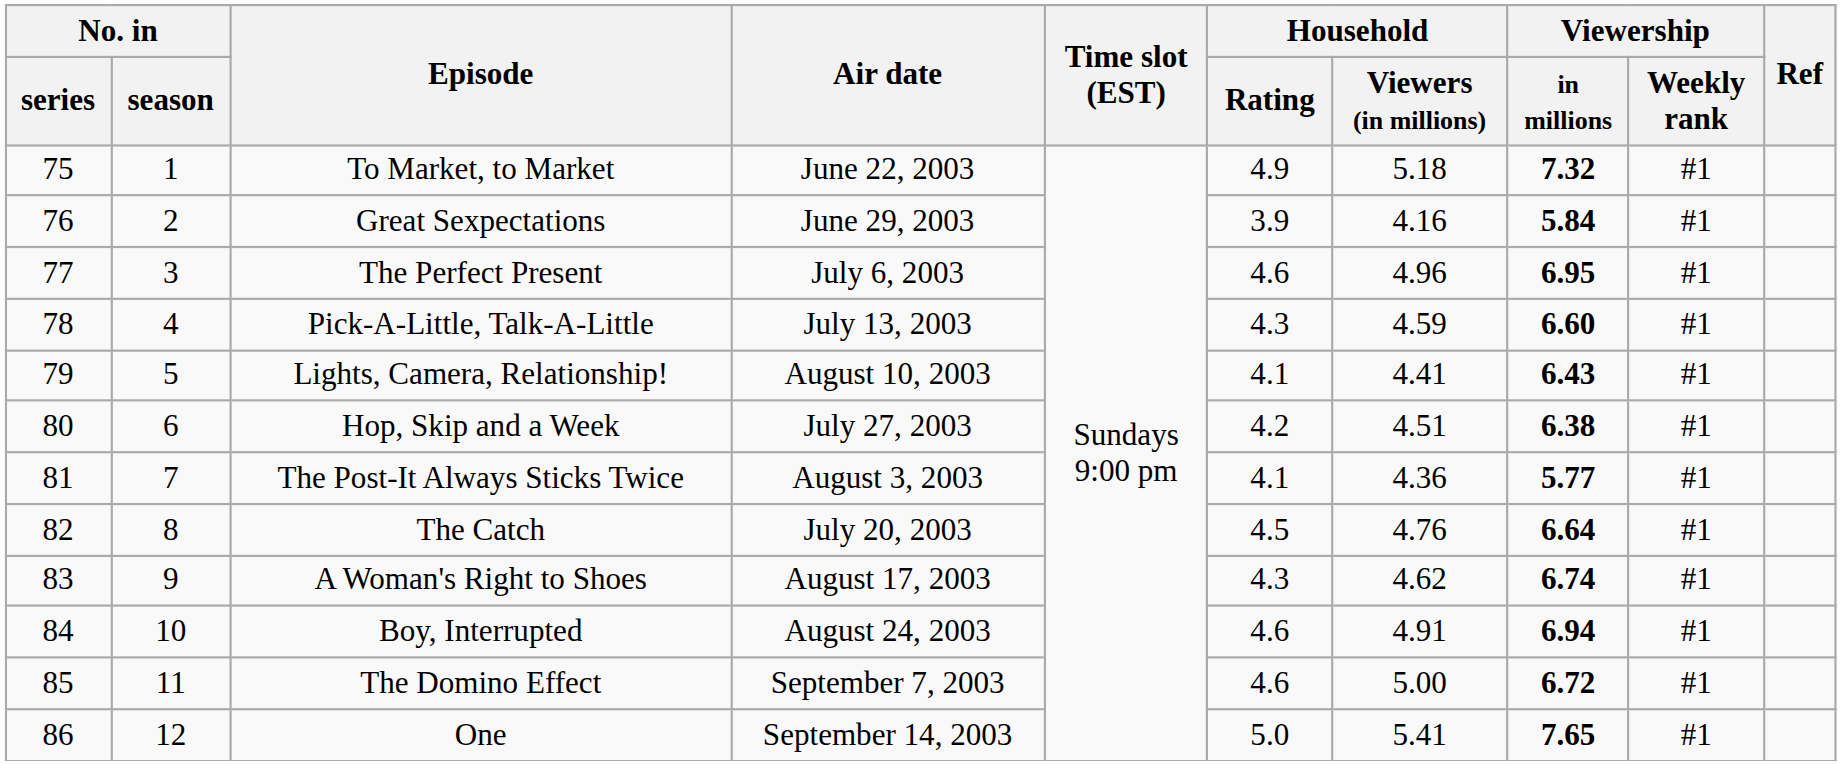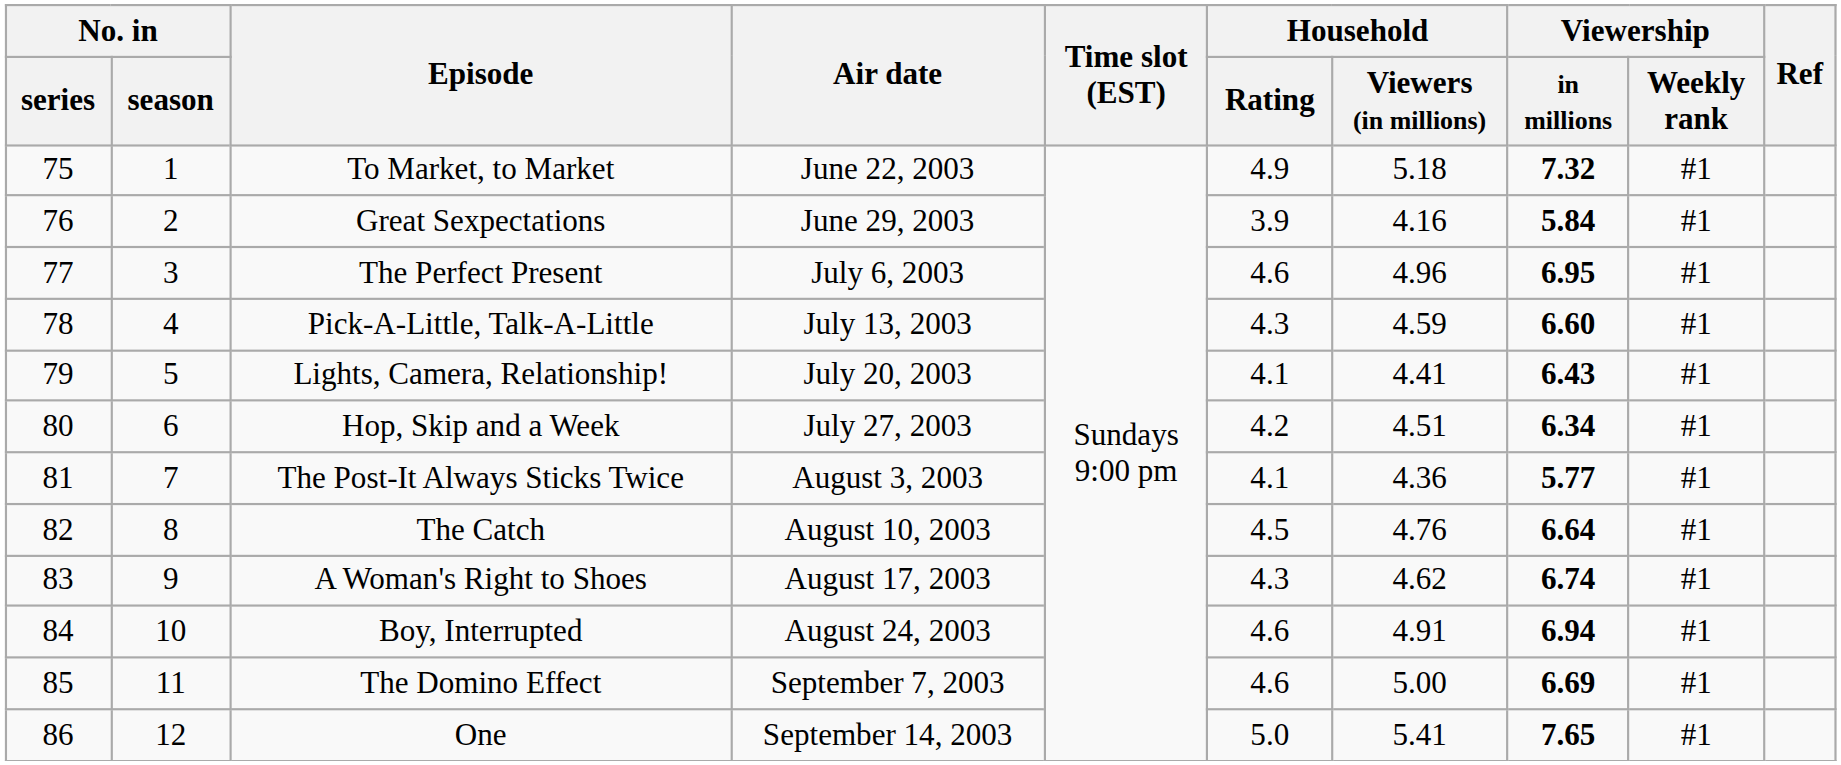Lights, Camera, Relationship! | Air date: August 10, 2003 -> July 20, 2003
Hop, Skip and a Week | Viewership / in millions: 6.38 -> 6.34
The Catch | Air date: July 20, 2003 -> August 10, 2003
The Domino Effect | Viewership / in millions: 6.72 -> 6.69
